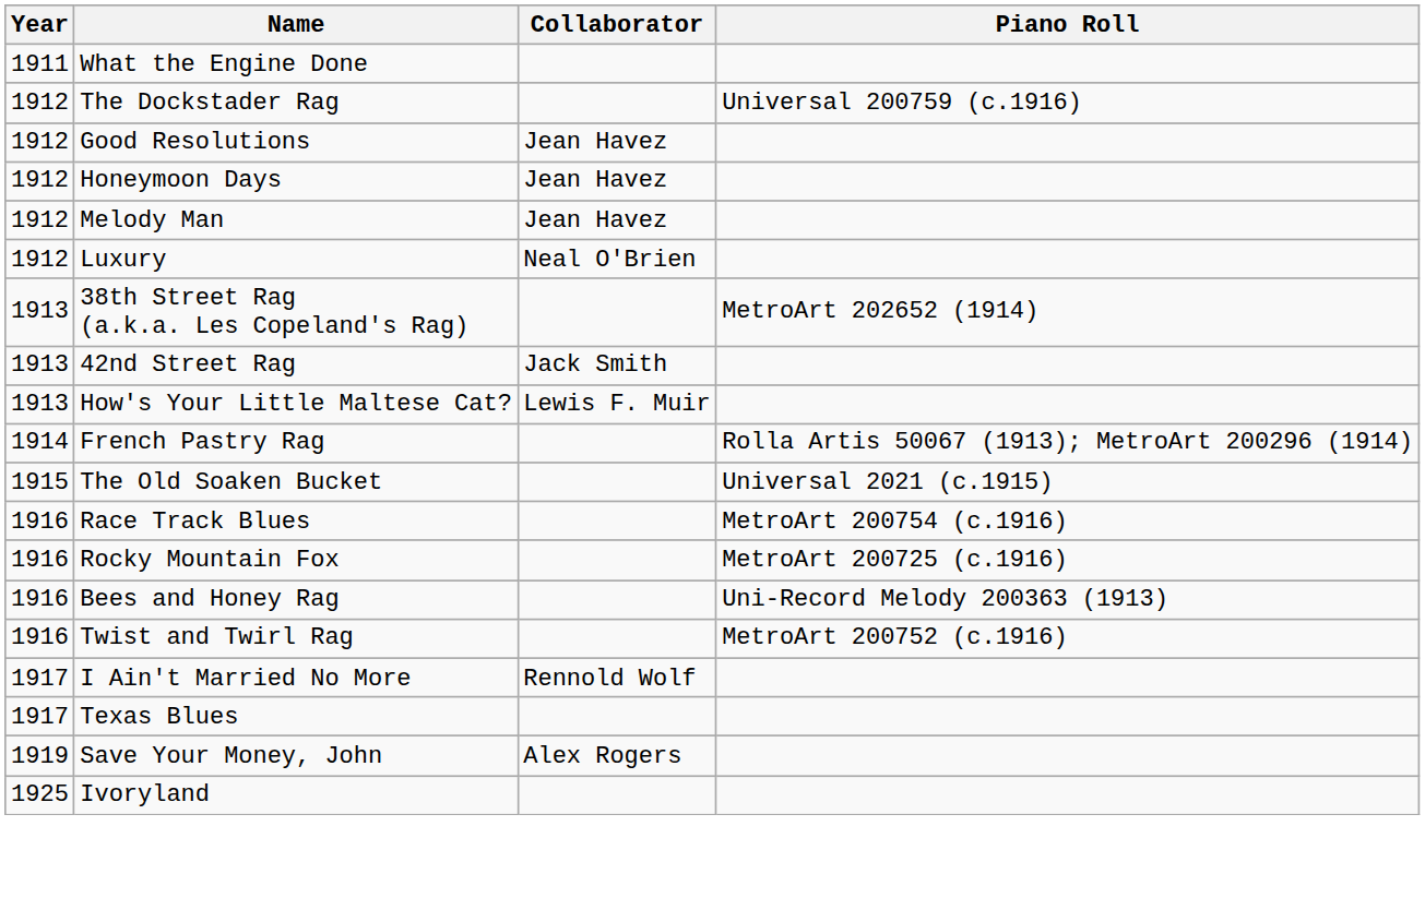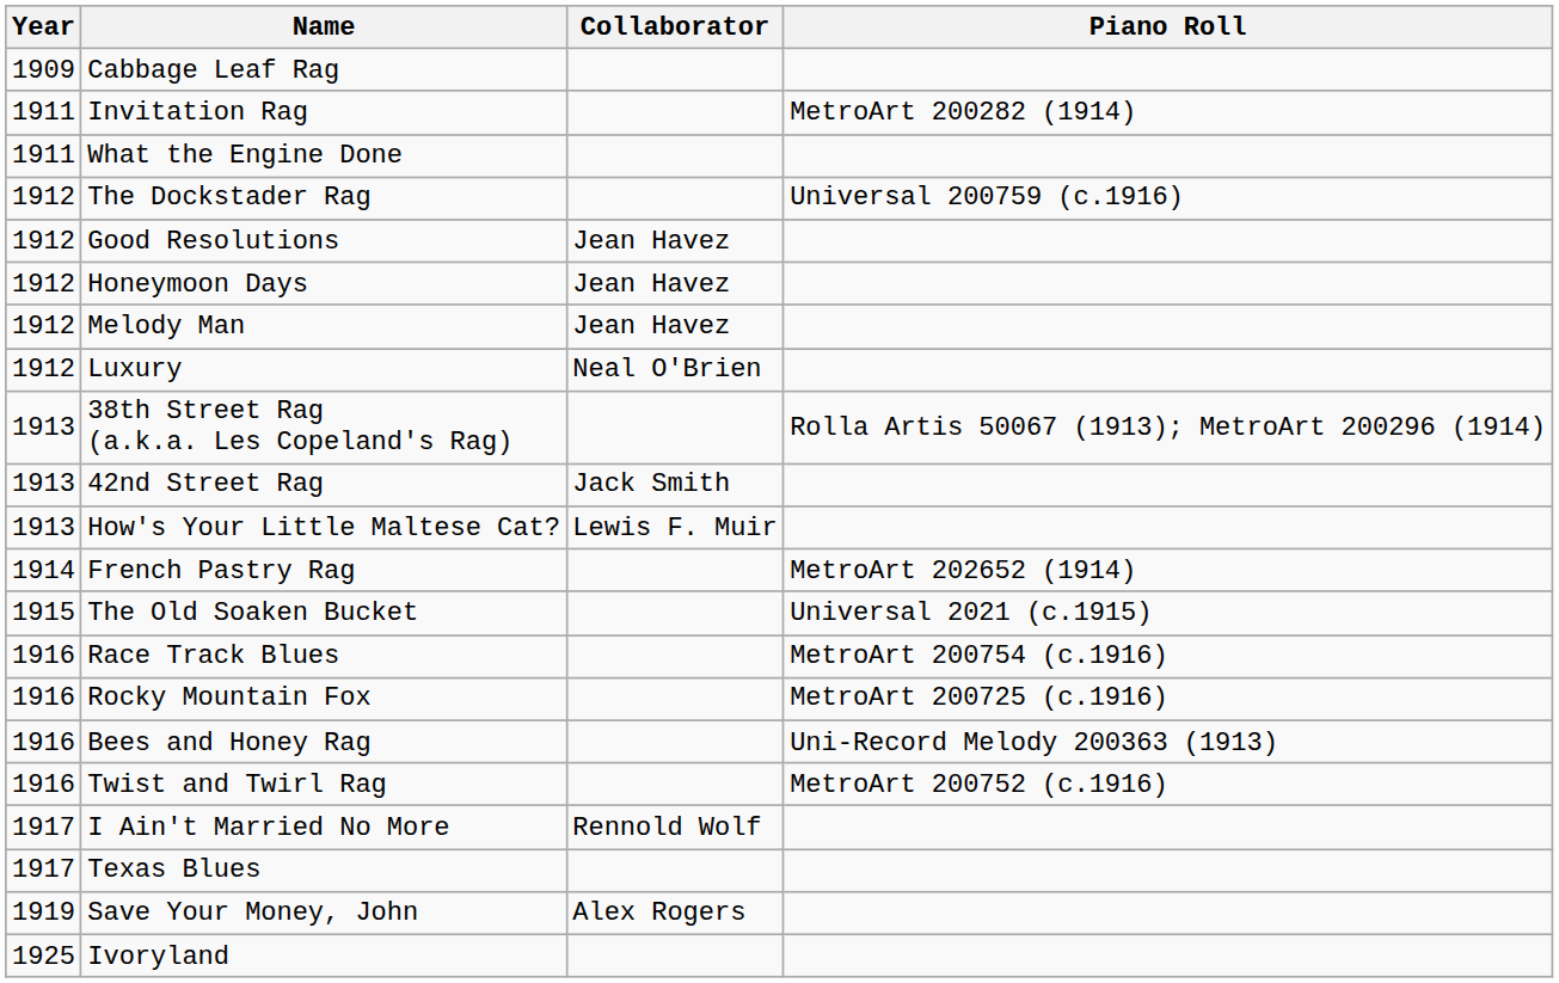+ row: 1909 | Cabbage Leaf Rag
+ row: 1911 | Invitation Rag | MetroArt 200282 (1914)
38th Street Rag (a.k.a. Les Copeland's Rag) | Piano Roll: MetroArt 202652 (1914) -> Rolla Artis 50067 (1913); MetroArt 200296 (1914)
French Pastry Rag | Piano Roll: Rolla Artis 50067 (1913); MetroArt 200296 (1914) -> MetroArt 202652 (1914)
